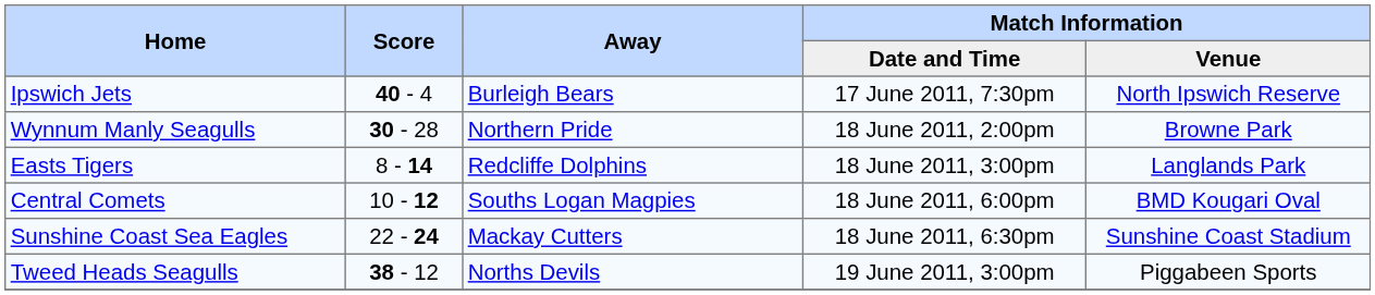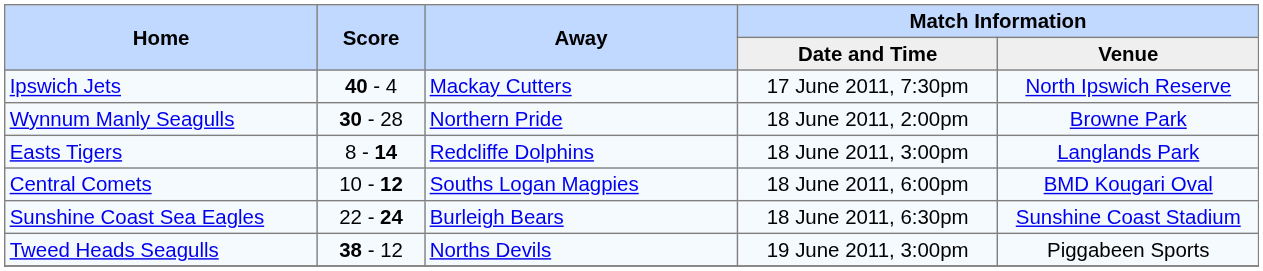Ipswich Jets | Away: Burleigh Bears -> Mackay Cutters
Sunshine Coast Sea Eagles | Away: Mackay Cutters -> Burleigh Bears
